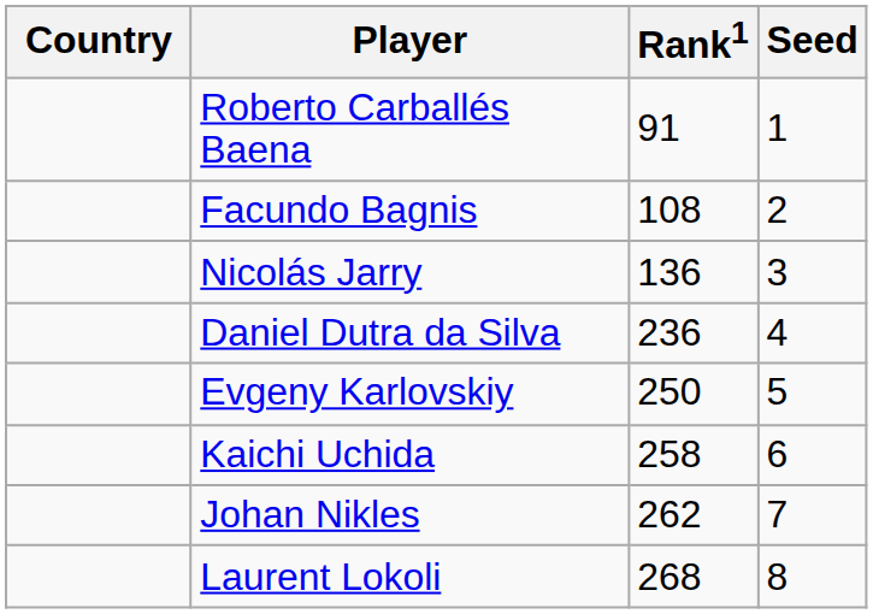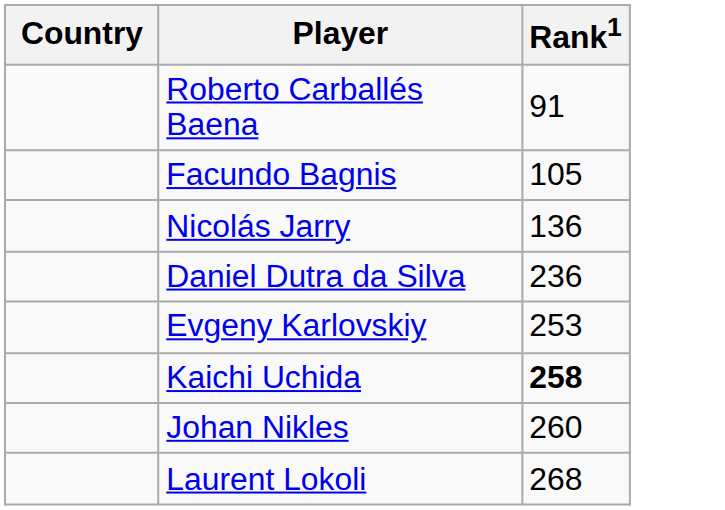- column: Seed | 1 | 2 | 3 | 4 | 5 | 6 | 7 | 8
Facundo Bagnis | Rank1: 108 -> 105
Evgeny Karlovskiy | Rank1: 250 -> 253
Kaichi Uchida | Rank1: normal -> bold
Johan Nikles | Rank1: 262 -> 260
